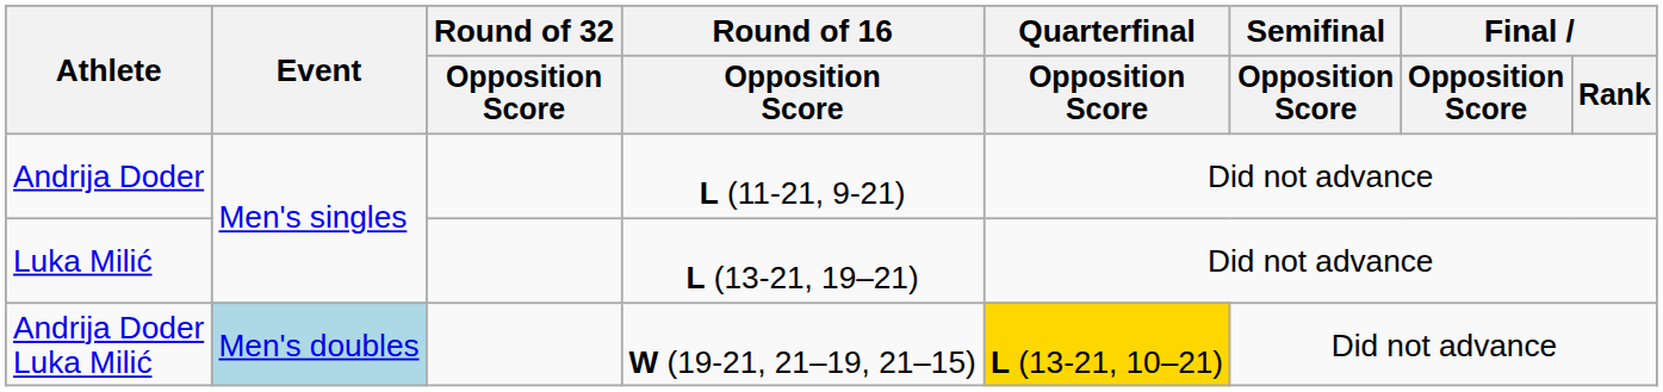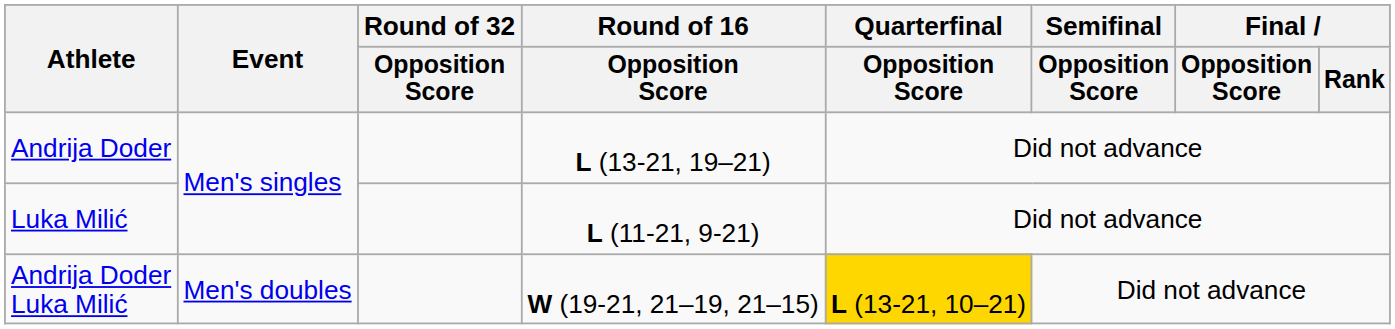Andrija Doder | Round of 16 / Opposition Score: L (11-21, 9-21) -> L (13-21, 19–21)
Luka Milić | Round of 16 / Opposition Score: L (13-21, 19–21) -> L (11-21, 9-21)
Andrija Doder Luka Milić | Event: lightblue background -> no background
